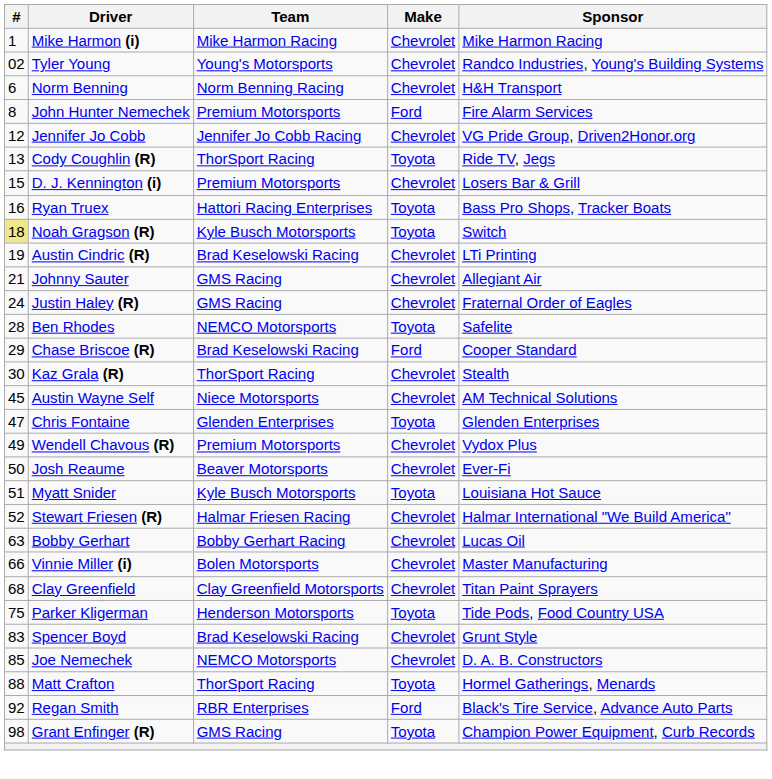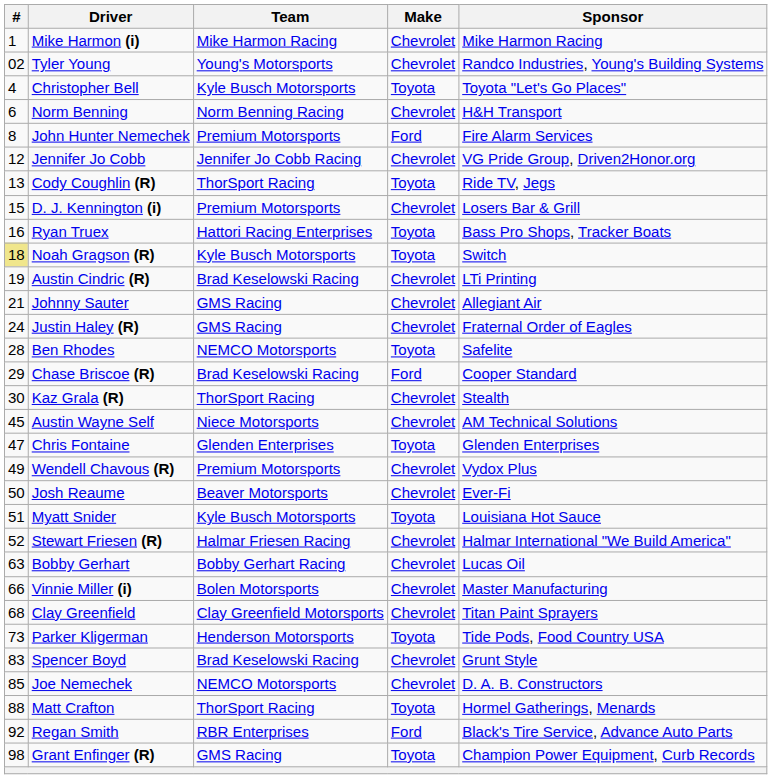+ row: 4 | Christopher Bell | Kyle Busch Motorsports | Toyota | Toyota "Let's Go Places"
Parker Kligerman | #: 75 -> 73
